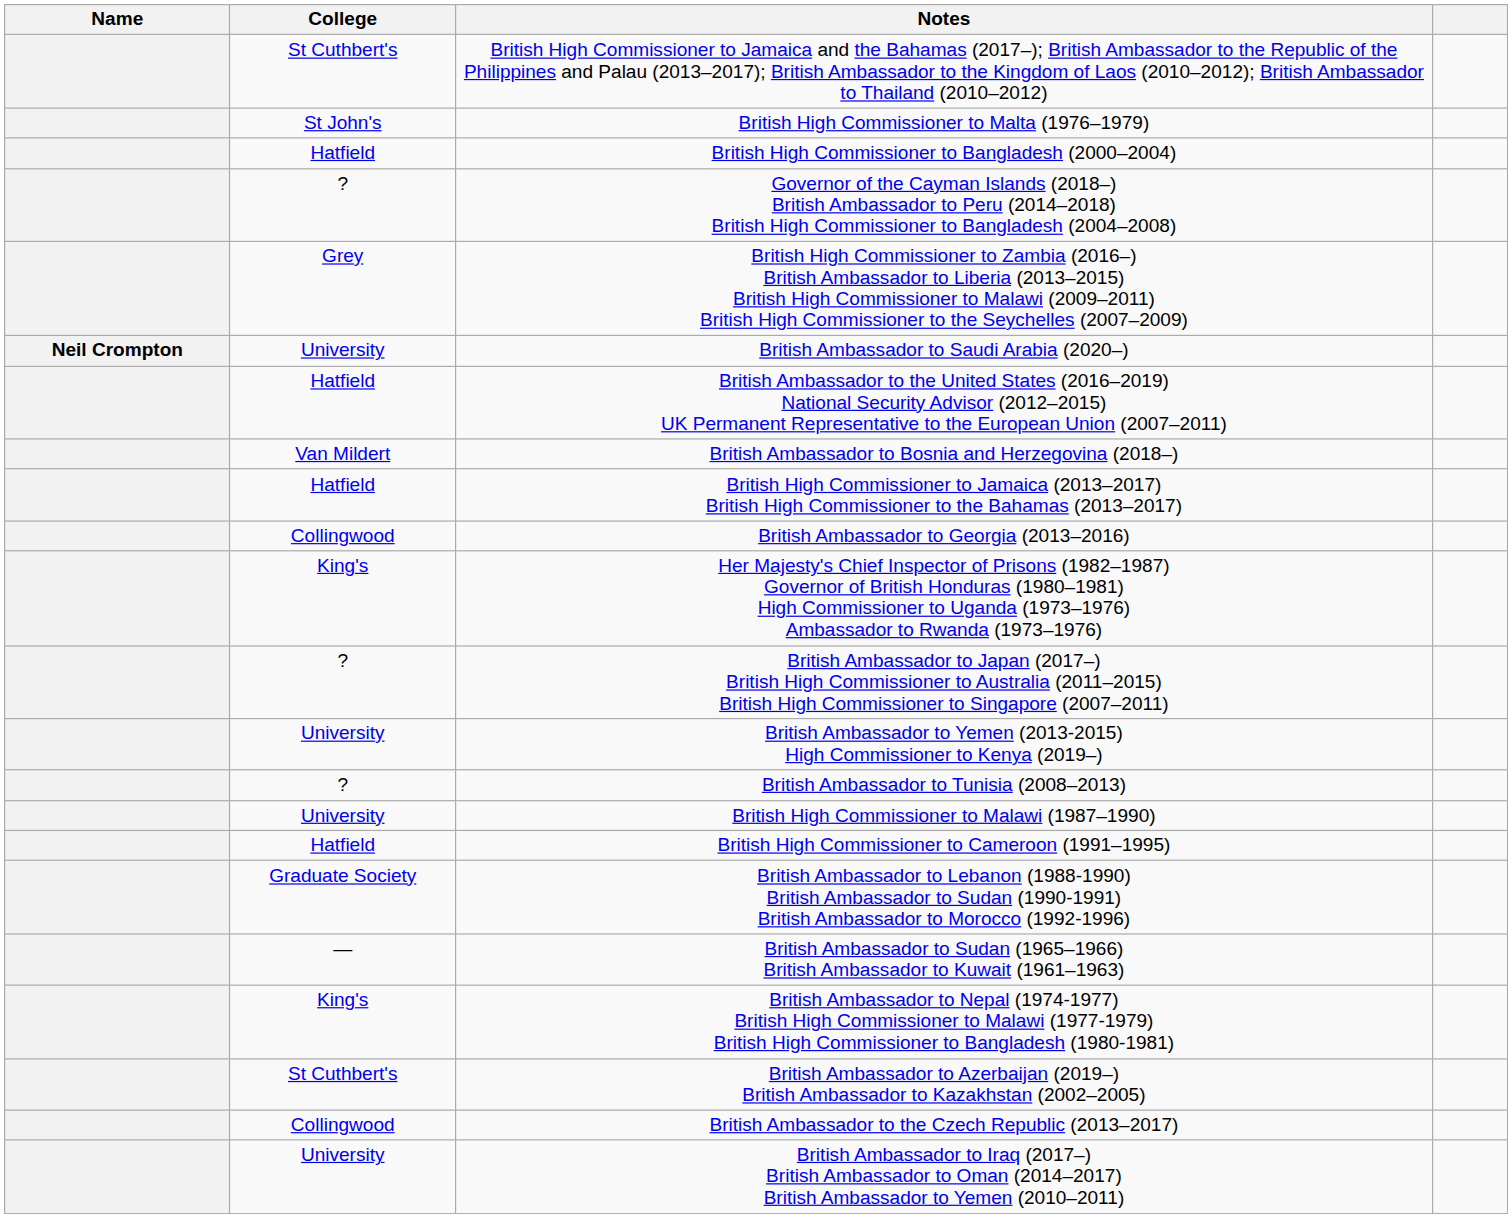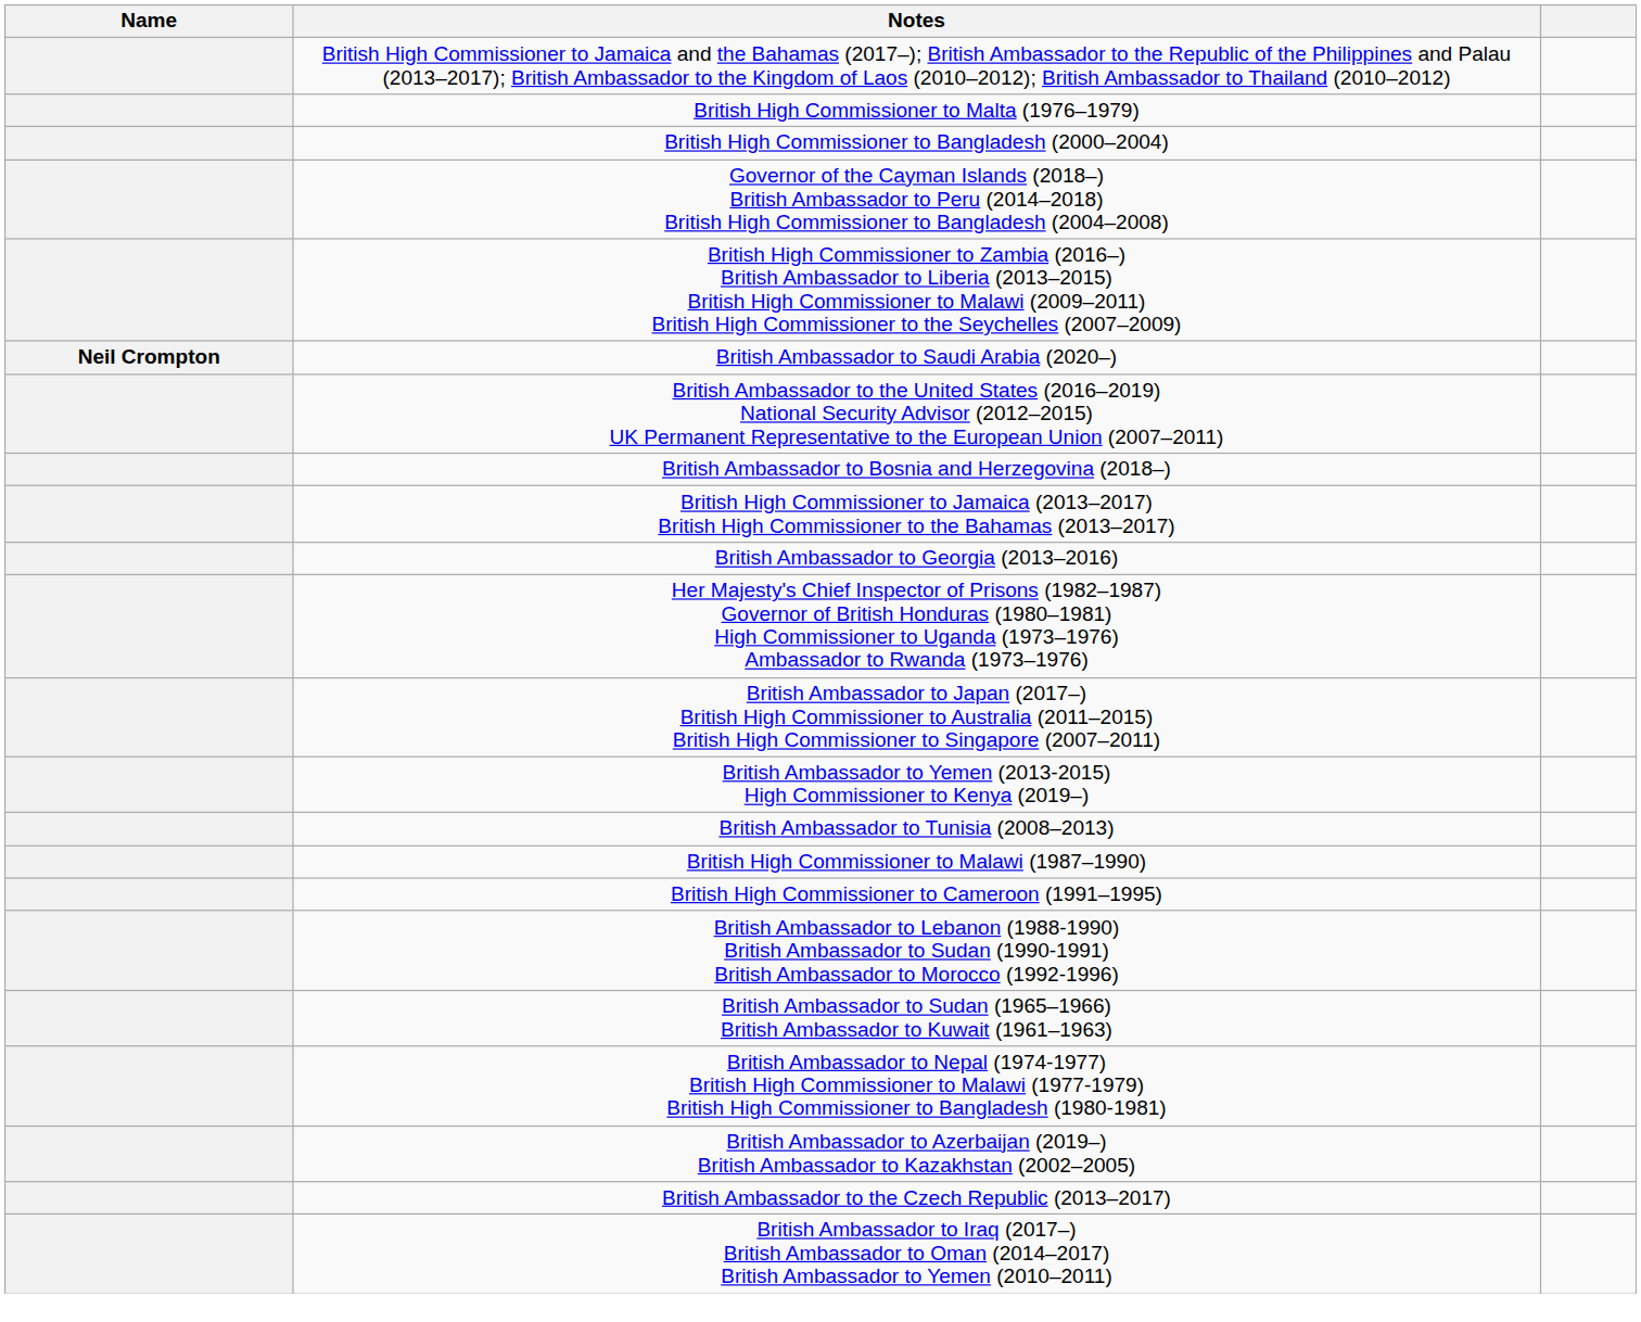- column: College | St Cuthbert's | St John's | Hatfield | ? | Grey | University | Hatfield | Van Mildert | Hatfield | Collingwood | King's | ? | University | ? | University | Hatfield | Graduate Society | ― | King's | St Cuthbert's | Collingwood | University
